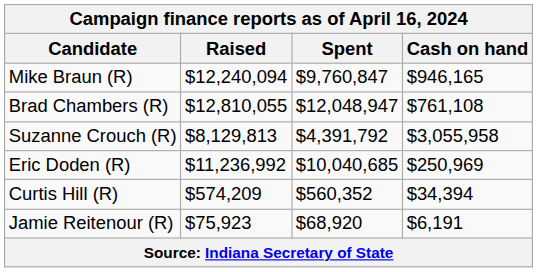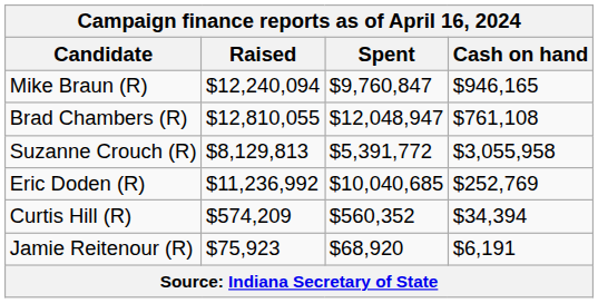Suzanne Crouch (R) | Spent: $4,391,792 -> $5,391,772
Eric Doden (R) | Cash on hand: $250,969 -> $252,769
